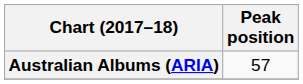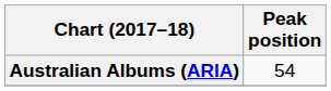Australian Albums (ARIA) | Peak position: 57 -> 54
